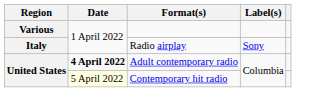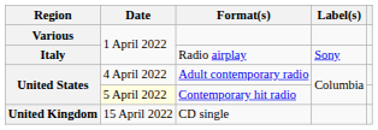Adult contemporary radio | Date: bold -> normal
+ row: United Kingdom | 15 April 2022 | CD single
